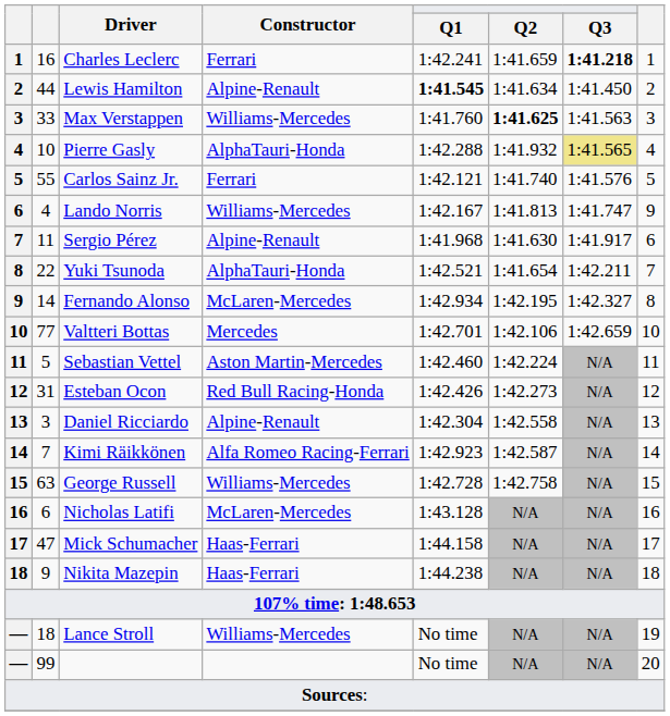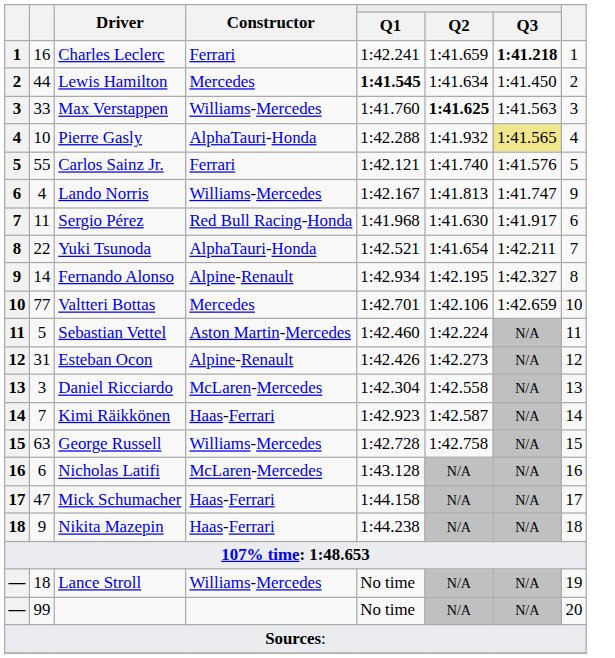Lewis Hamilton | Constructor: Alpine-Renault -> Mercedes
Sergio Pérez | Constructor: Alpine-Renault -> Red Bull Racing-Honda
Fernando Alonso | Constructor: McLaren-Mercedes -> Alpine-Renault
Esteban Ocon | Constructor: Red Bull Racing-Honda -> Alpine-Renault
Daniel Ricciardo | Constructor: Alpine-Renault -> McLaren-Mercedes
Kimi Räikkönen | Constructor: Alfa Romeo Racing-Ferrari -> Haas-Ferrari
